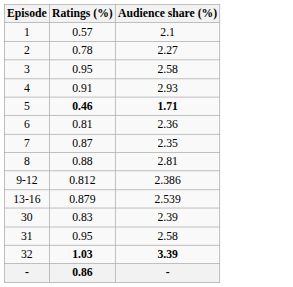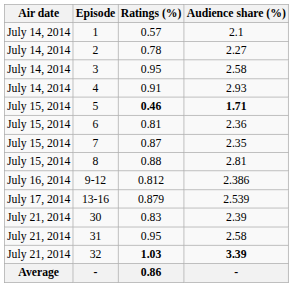+ column: Air date | July 14, 2014 | July 14, 2014 | July 14, 2014 | July 14, 2014 | July 15, 2014 | July 15, 2014 | July 15, 2014 | July 15, 2014 | July 16, 2014 | July 17, 2014 | July 21, 2014 | July 21, 2014 | July 21, 2014 | Average
